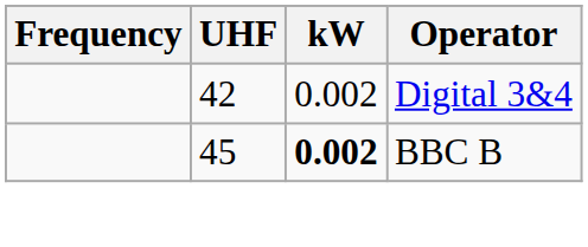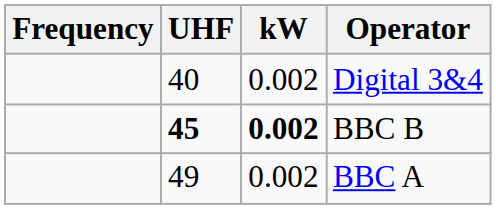Digital 3&4 | UHF: 42 -> 40
BBC B | UHF: normal -> bold
+ row: 49 | 0.002 | BBC A
